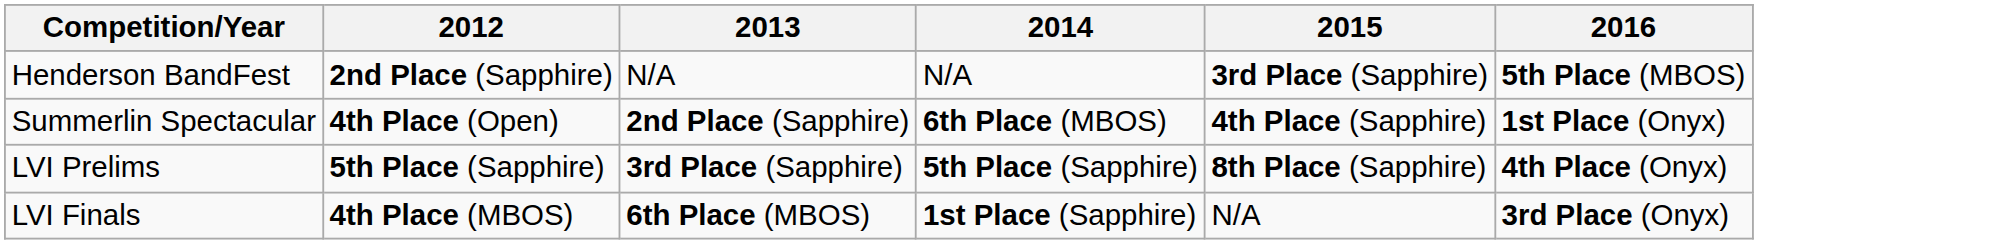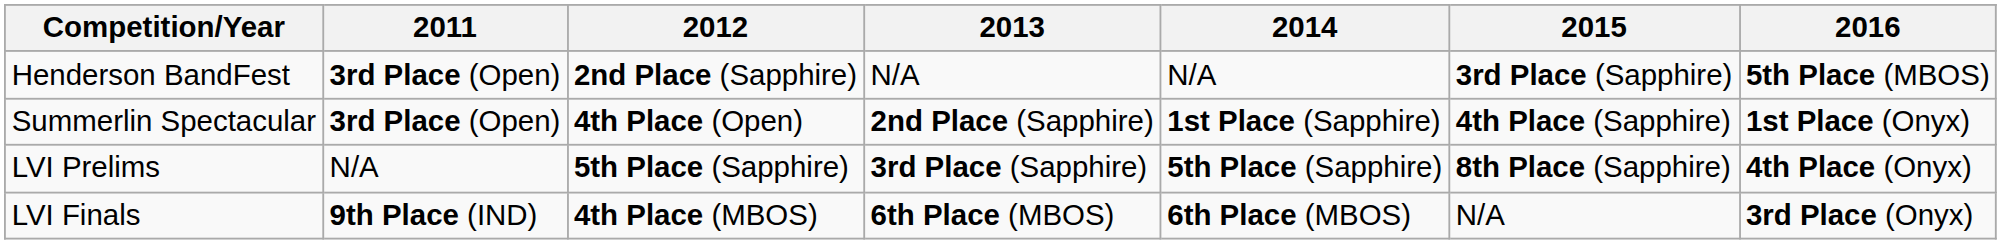+ column: 2011 | 3rd Place (Open) | 3rd Place (Open) | N/A | 9th Place (IND)
Summerlin Spectacular | 2014: 6th Place (MBOS) -> 1st Place (Sapphire)
LVI Finals | 2014: 1st Place (Sapphire) -> 6th Place (MBOS)
